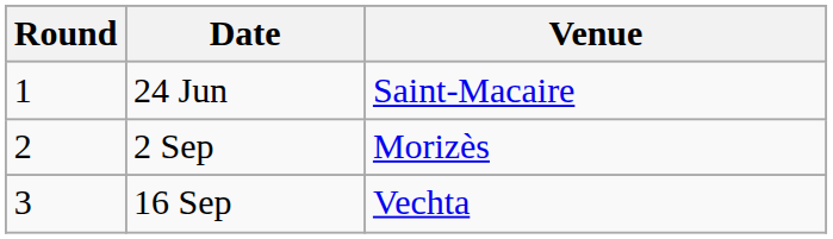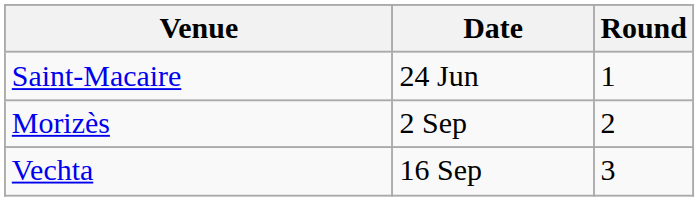columns swapped: Round <-> Venue
